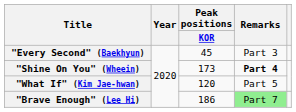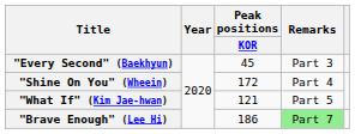"Shine On You" (Wheein) | Peak positions / KOR: 173 -> 172
"Shine On You" (Wheein) | Remarks: bold -> normal
"What If" (Kim Jae-hwan) | Peak positions / KOR: 120 -> 121
